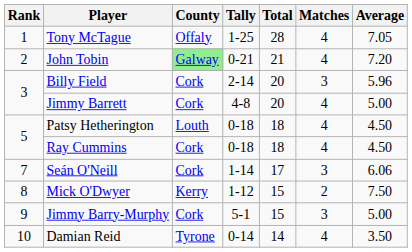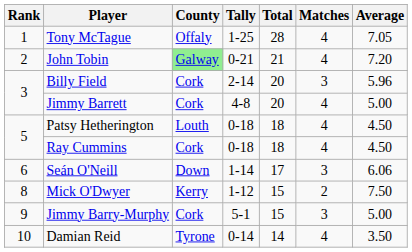Seán O'Neill | Rank: 7 -> 6
Seán O'Neill | County: Cork -> Down
